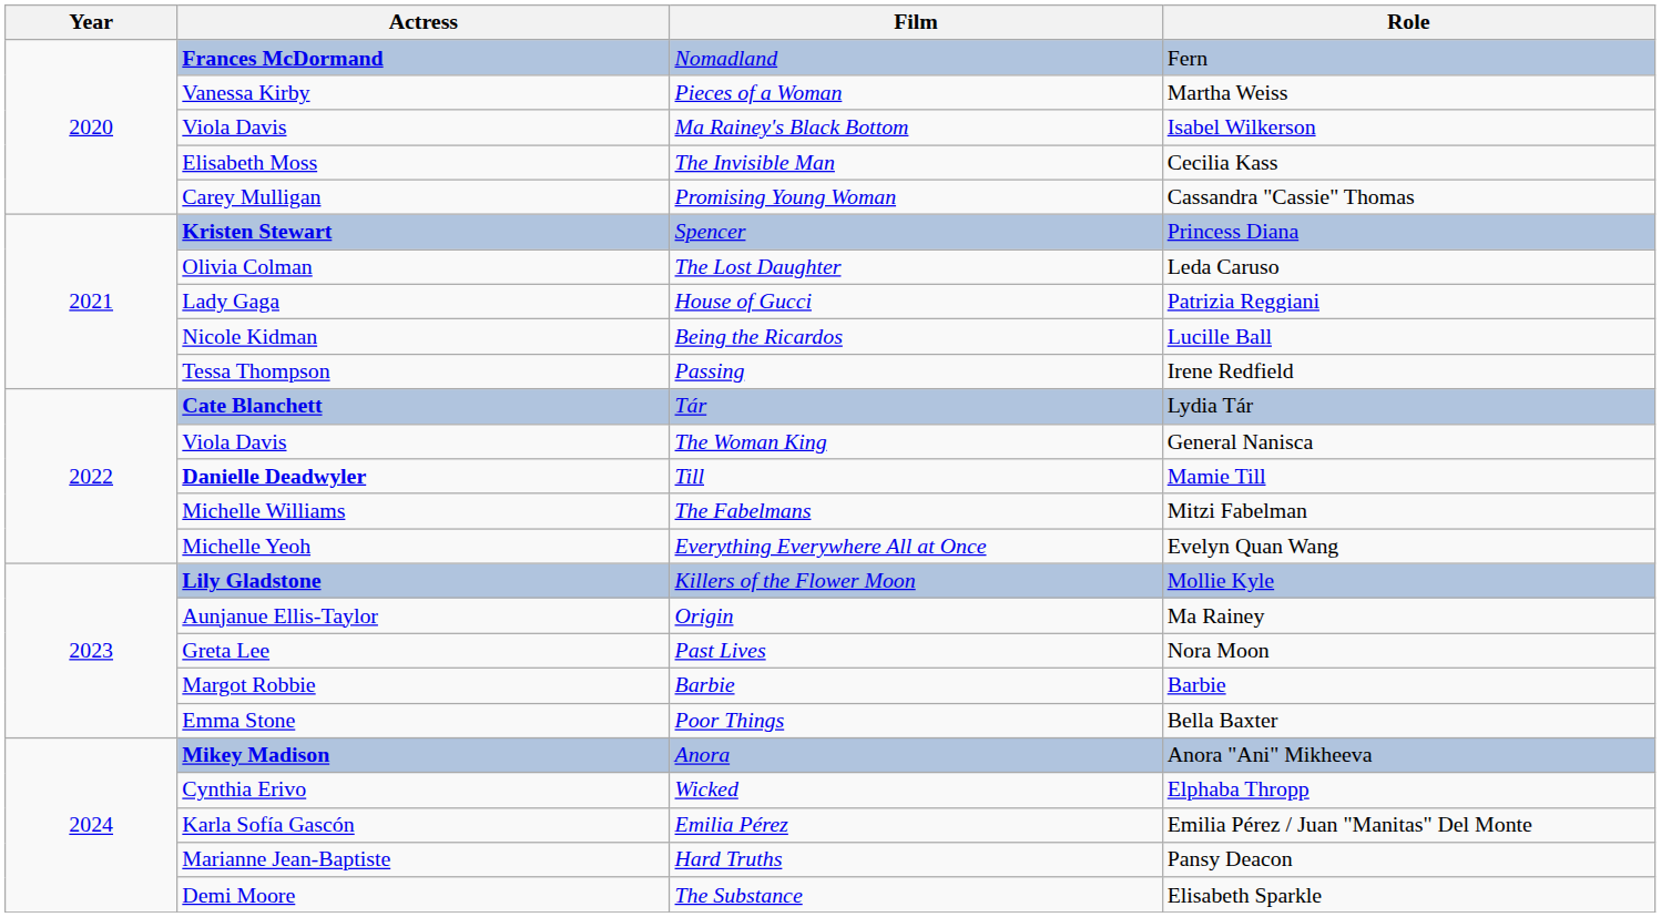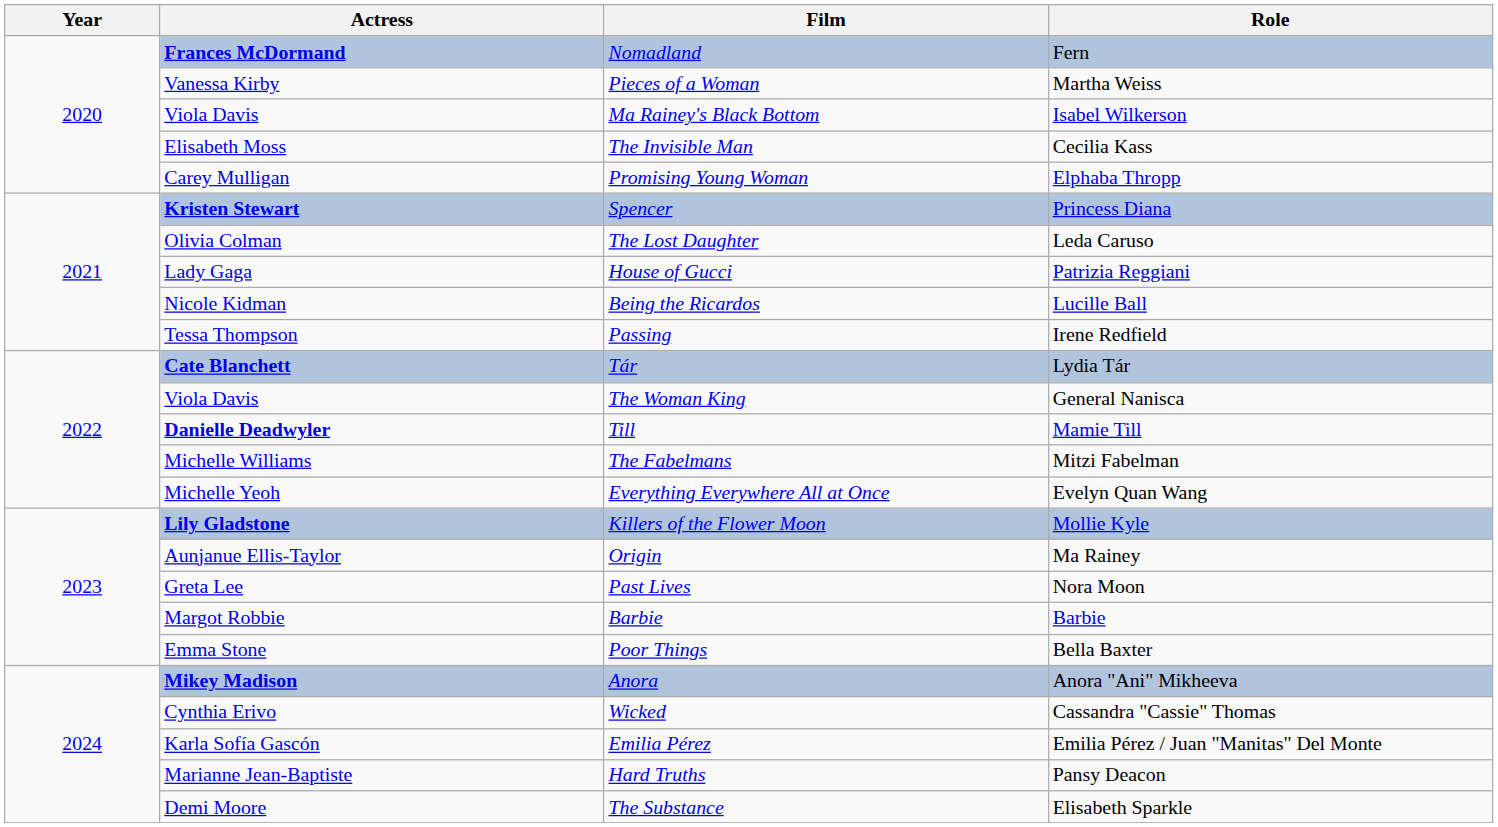Promising Young Woman | Role: Cassandra "Cassie" Thomas -> Elphaba Thropp
Wicked | Role: Elphaba Thropp -> Cassandra "Cassie" Thomas
